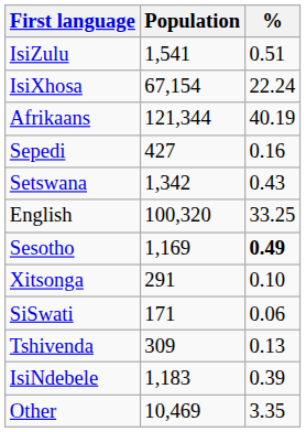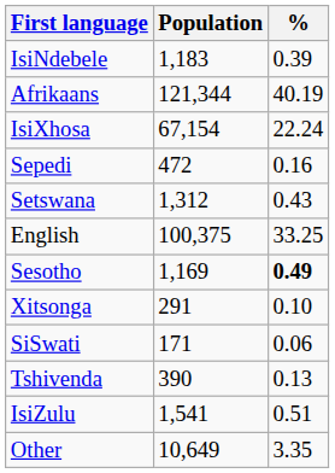rows swapped: IsiZulu <-> IsiNdebele
rows swapped: IsiXhosa <-> Afrikaans
Sepedi | Population: 427 -> 472
Setswana | Population: 1,342 -> 1,312
English | Population: 100,320 -> 100,375
Tshivenda | Population: 309 -> 390
Other | Population: 10,469 -> 10,649
